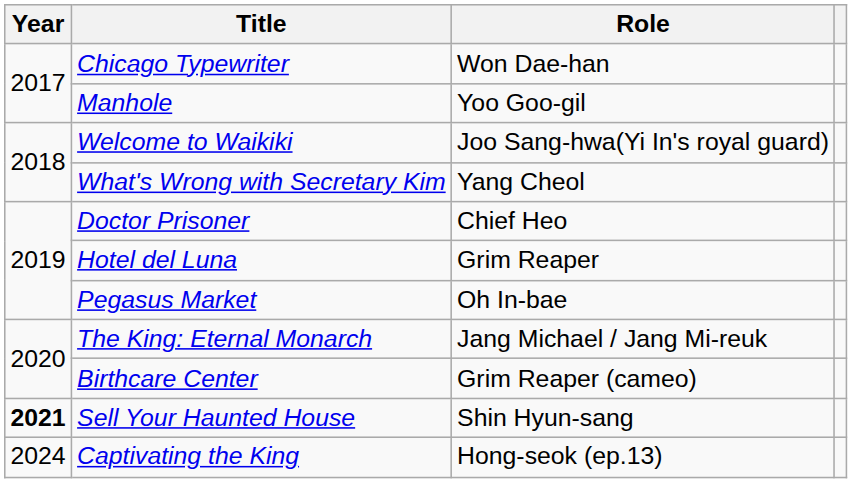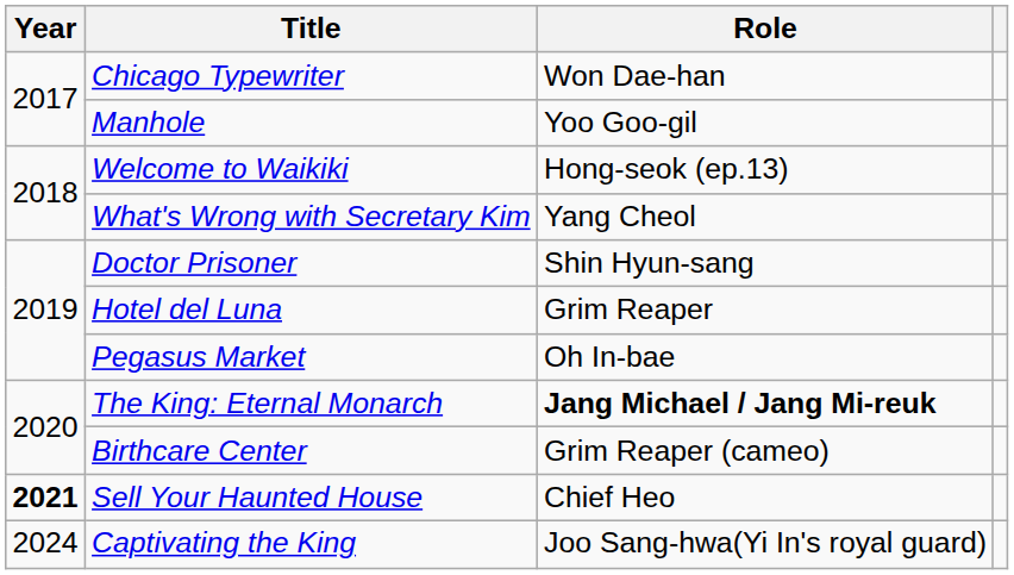Welcome to Waikiki | Role: Joo Sang-hwa(Yi In's royal guard) -> Hong-seok (ep.13)
Doctor Prisoner | Role: Chief Heo -> Shin Hyun-sang
The King: Eternal Monarch | Role: normal -> bold
Sell Your Haunted House | Role: Shin Hyun-sang -> Chief Heo
Captivating the King | Role: Hong-seok (ep.13) -> Joo Sang-hwa(Yi In's royal guard)
